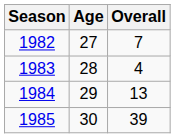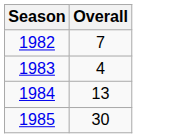- column: Age | 27 | 28 | 29 | 30
1985 | Overall: 39 -> 30
